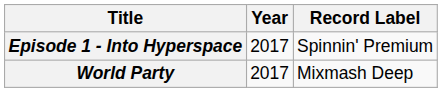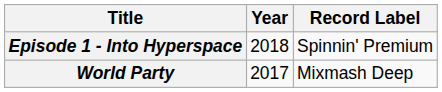Episode 1 - Into Hyperspace | Year: 2017 -> 2018
